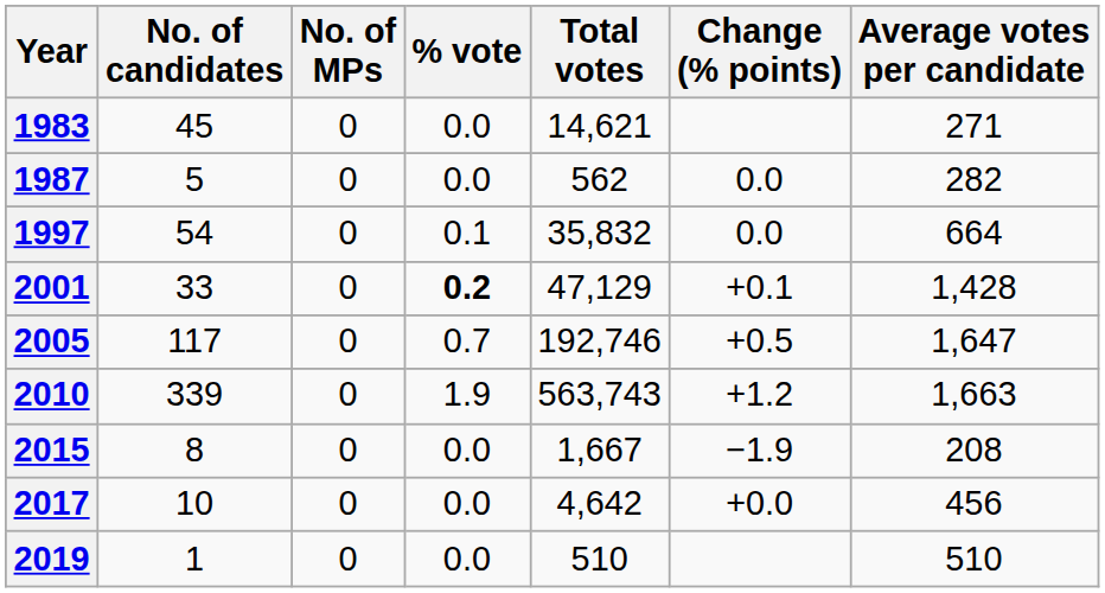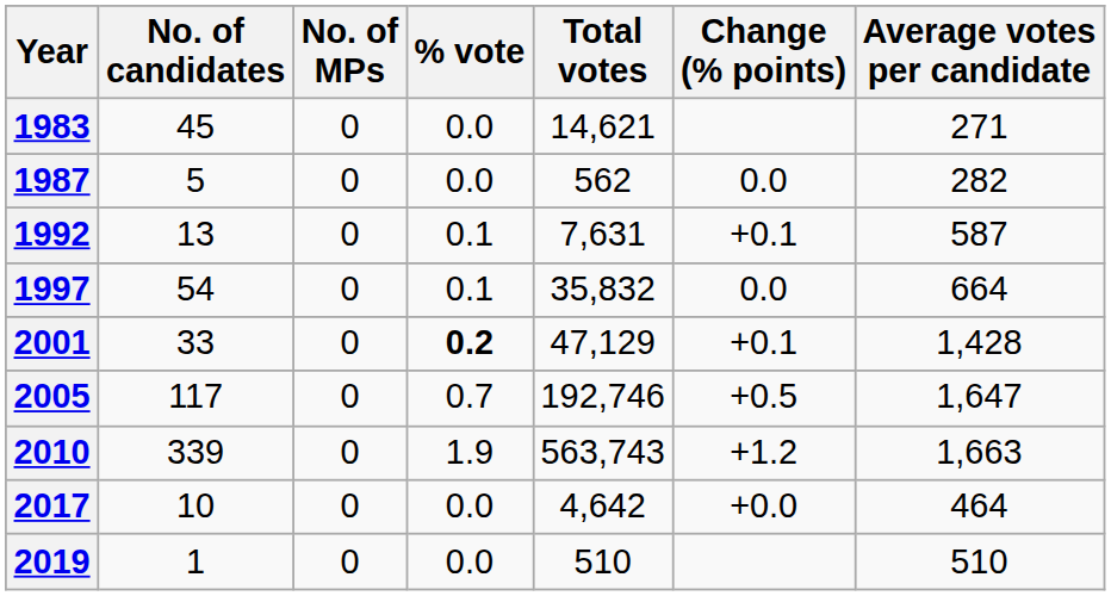+ row: 1992 | 13 | 0 | 0.1 | 7,631 | +0.1 | 587
- row: 2015 | 8 | 0 | 0.0 | 1,667 | −1.9 | 208
2017 | Average votes per candidate: 456 -> 464
